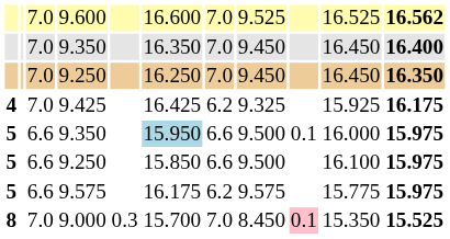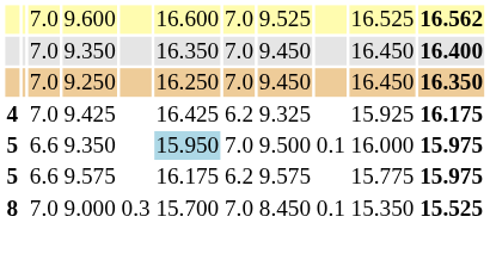5 / 9.350 | column 7: 6.6 -> 7.0
- row: 5 | 6.6 | 9.250 | 15.850 | 6.6 | 9.500 | 16.100 | 15.975
9.000 | column 9: pink background -> no background
